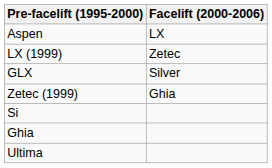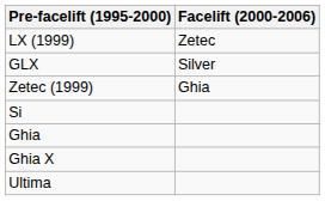- row: Aspen | LX
+ row: Ghia X
